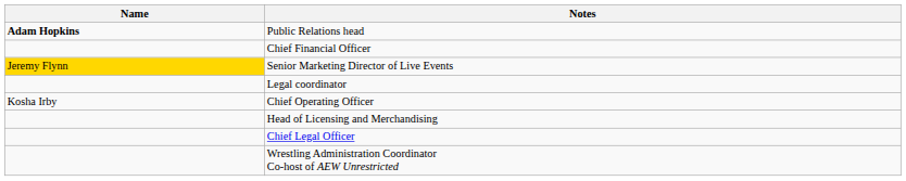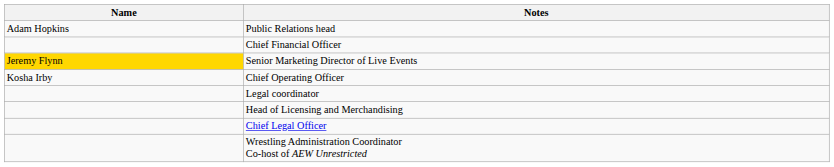Public Relations head | Name: bold -> normal
rows swapped: Chief Operating Officer <-> Legal coordinator
